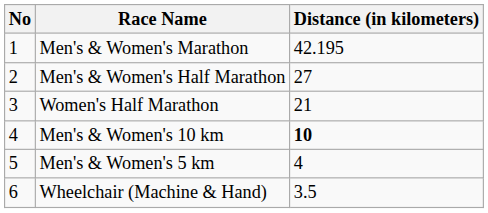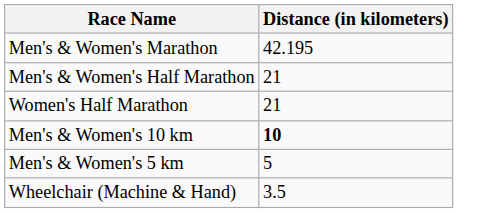- column: No | 1 | 2 | 3 | 4 | 5 | 6
Men's & Women's Half Marathon | Distance (in kilometers): 27 -> 21
Men's & Women's 5 km | Distance (in kilometers): 4 -> 5
